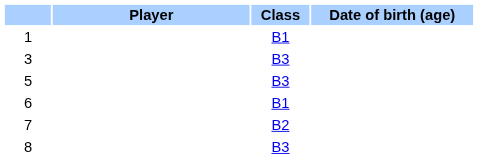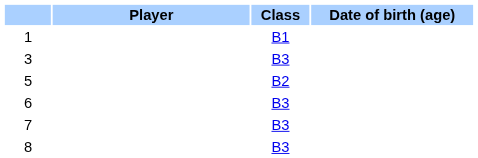5 | Class: B3 -> B2
6 | Class: B1 -> B3
7 | Class: B2 -> B3
